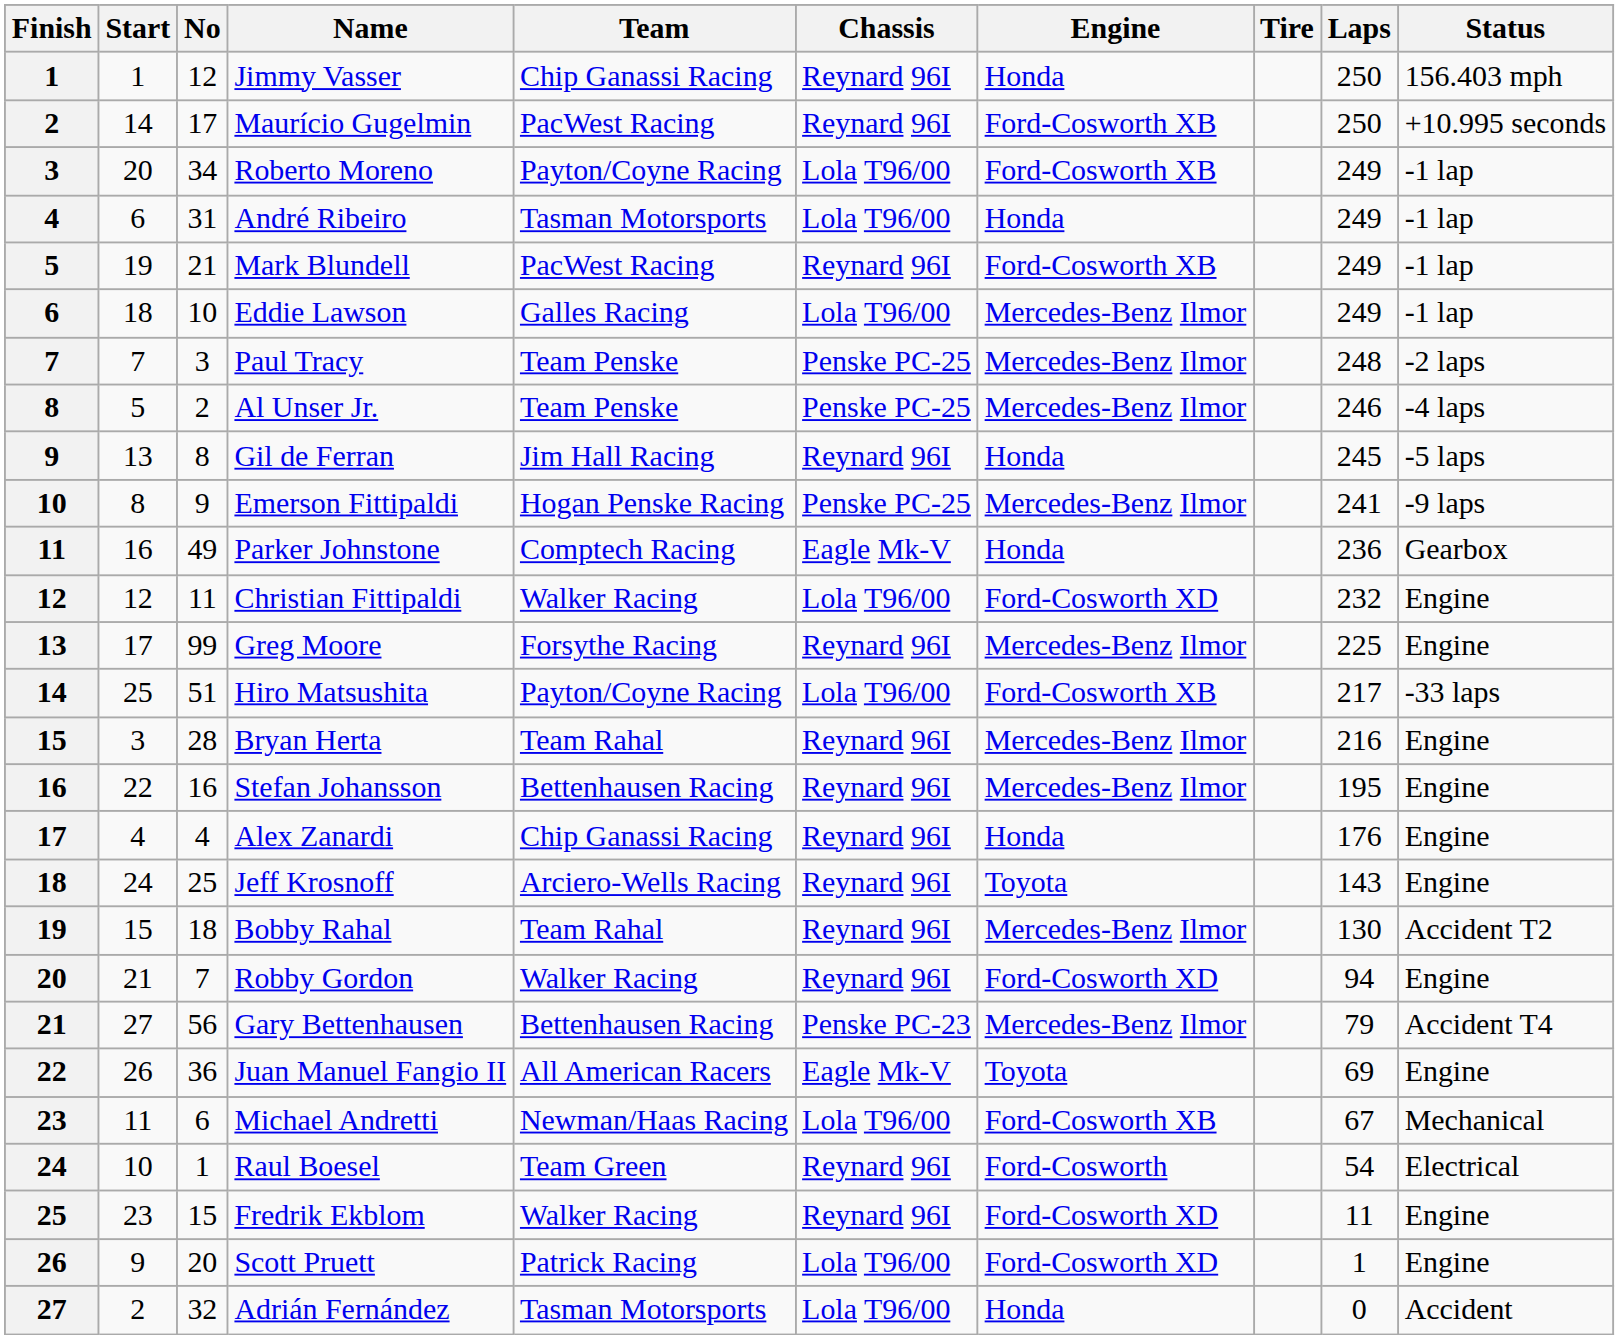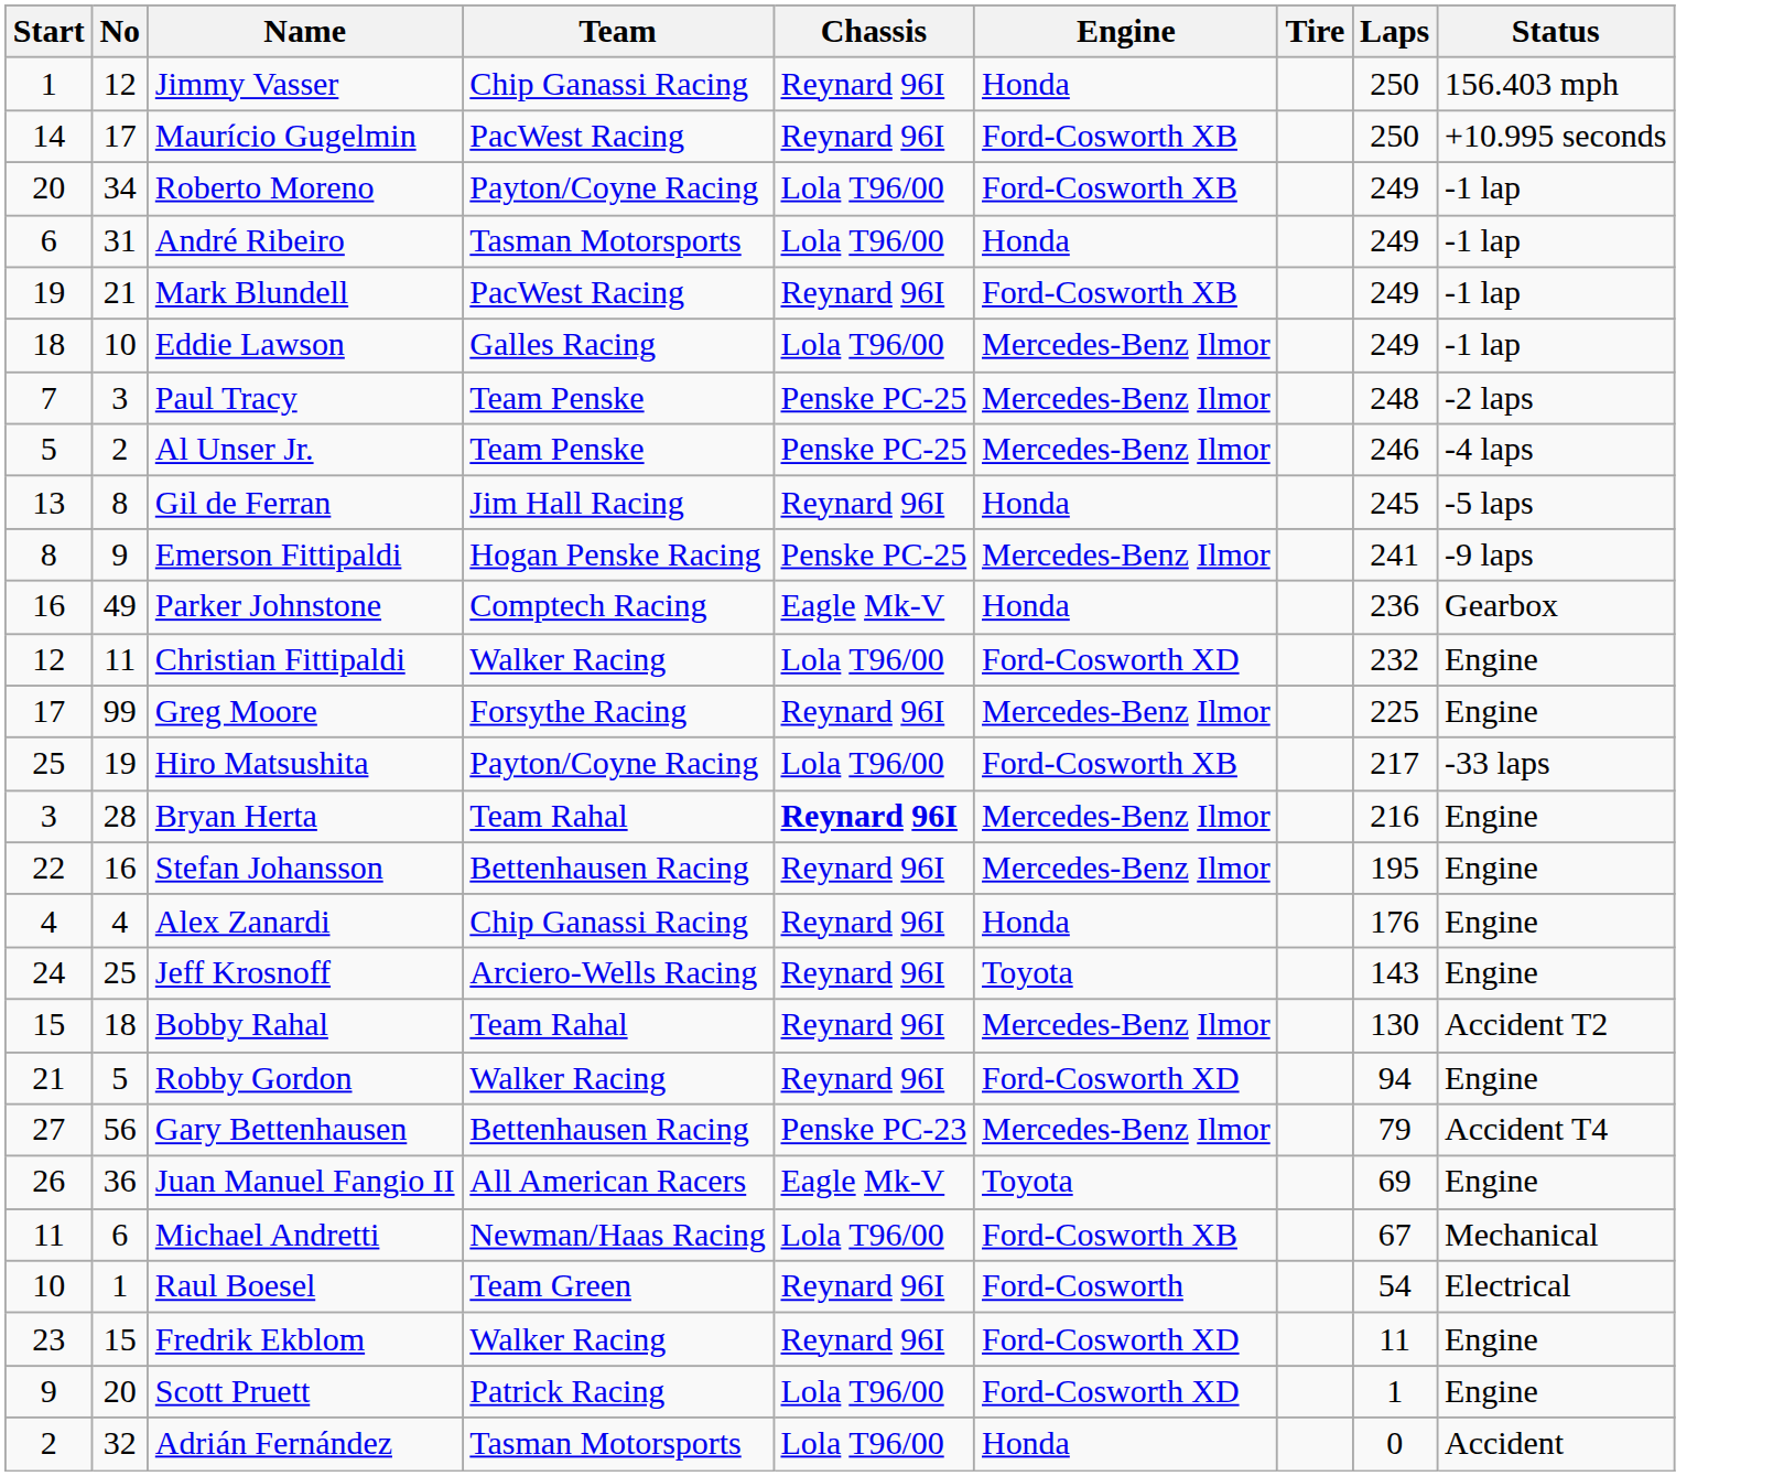- column: Finish | 1 | 2 | 3 | 4 | 5 | 6 | 7 | 8 | 9 | 10 | 11 | 12 | 13 | 14 | 15 | 16 | 17 | 18 | 19 | 20 | 21 | 22 | 23 | 24 | 25 | 26 | 27
Hiro Matsushita | No: 51 -> 19
Bryan Herta | Chassis: normal -> bold
Robby Gordon | No: 7 -> 5
